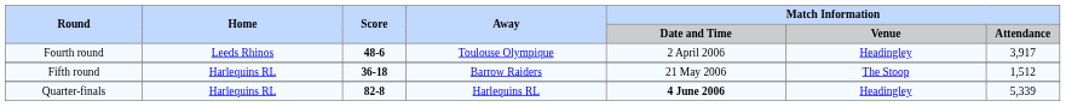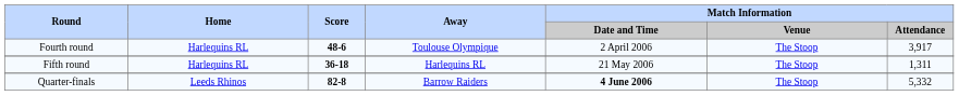Fourth round | Home: Leeds Rhinos -> Harlequins RL
Fourth round | Match Information / Venue: Headingley -> The Stoop
Fifth round | Away: Barrow Raiders -> Harlequins RL
Fifth round | Match Information / Attendance: 1,512 -> 1,311
Quarter-finals | Home: Harlequins RL -> Leeds Rhinos
Quarter-finals | Away: Harlequins RL -> Barrow Raiders
Quarter-finals | Match Information / Venue: Headingley -> The Stoop
Quarter-finals | Match Information / Attendance: 5,339 -> 5,332
